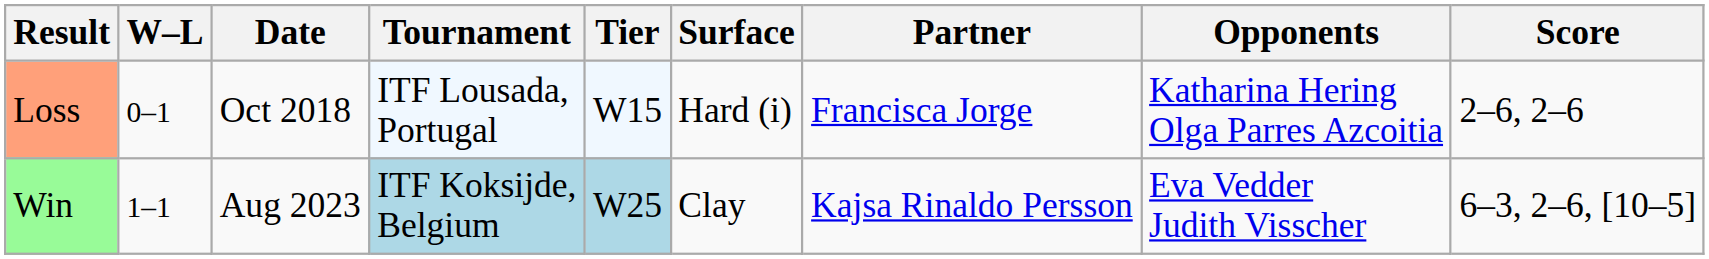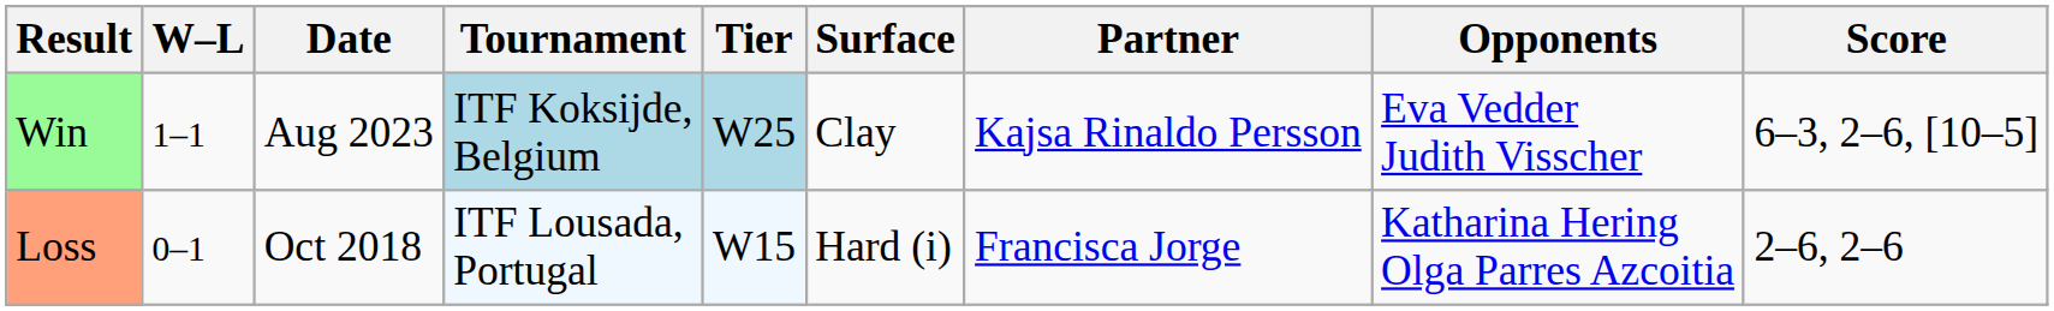rows swapped: Loss <-> Win
